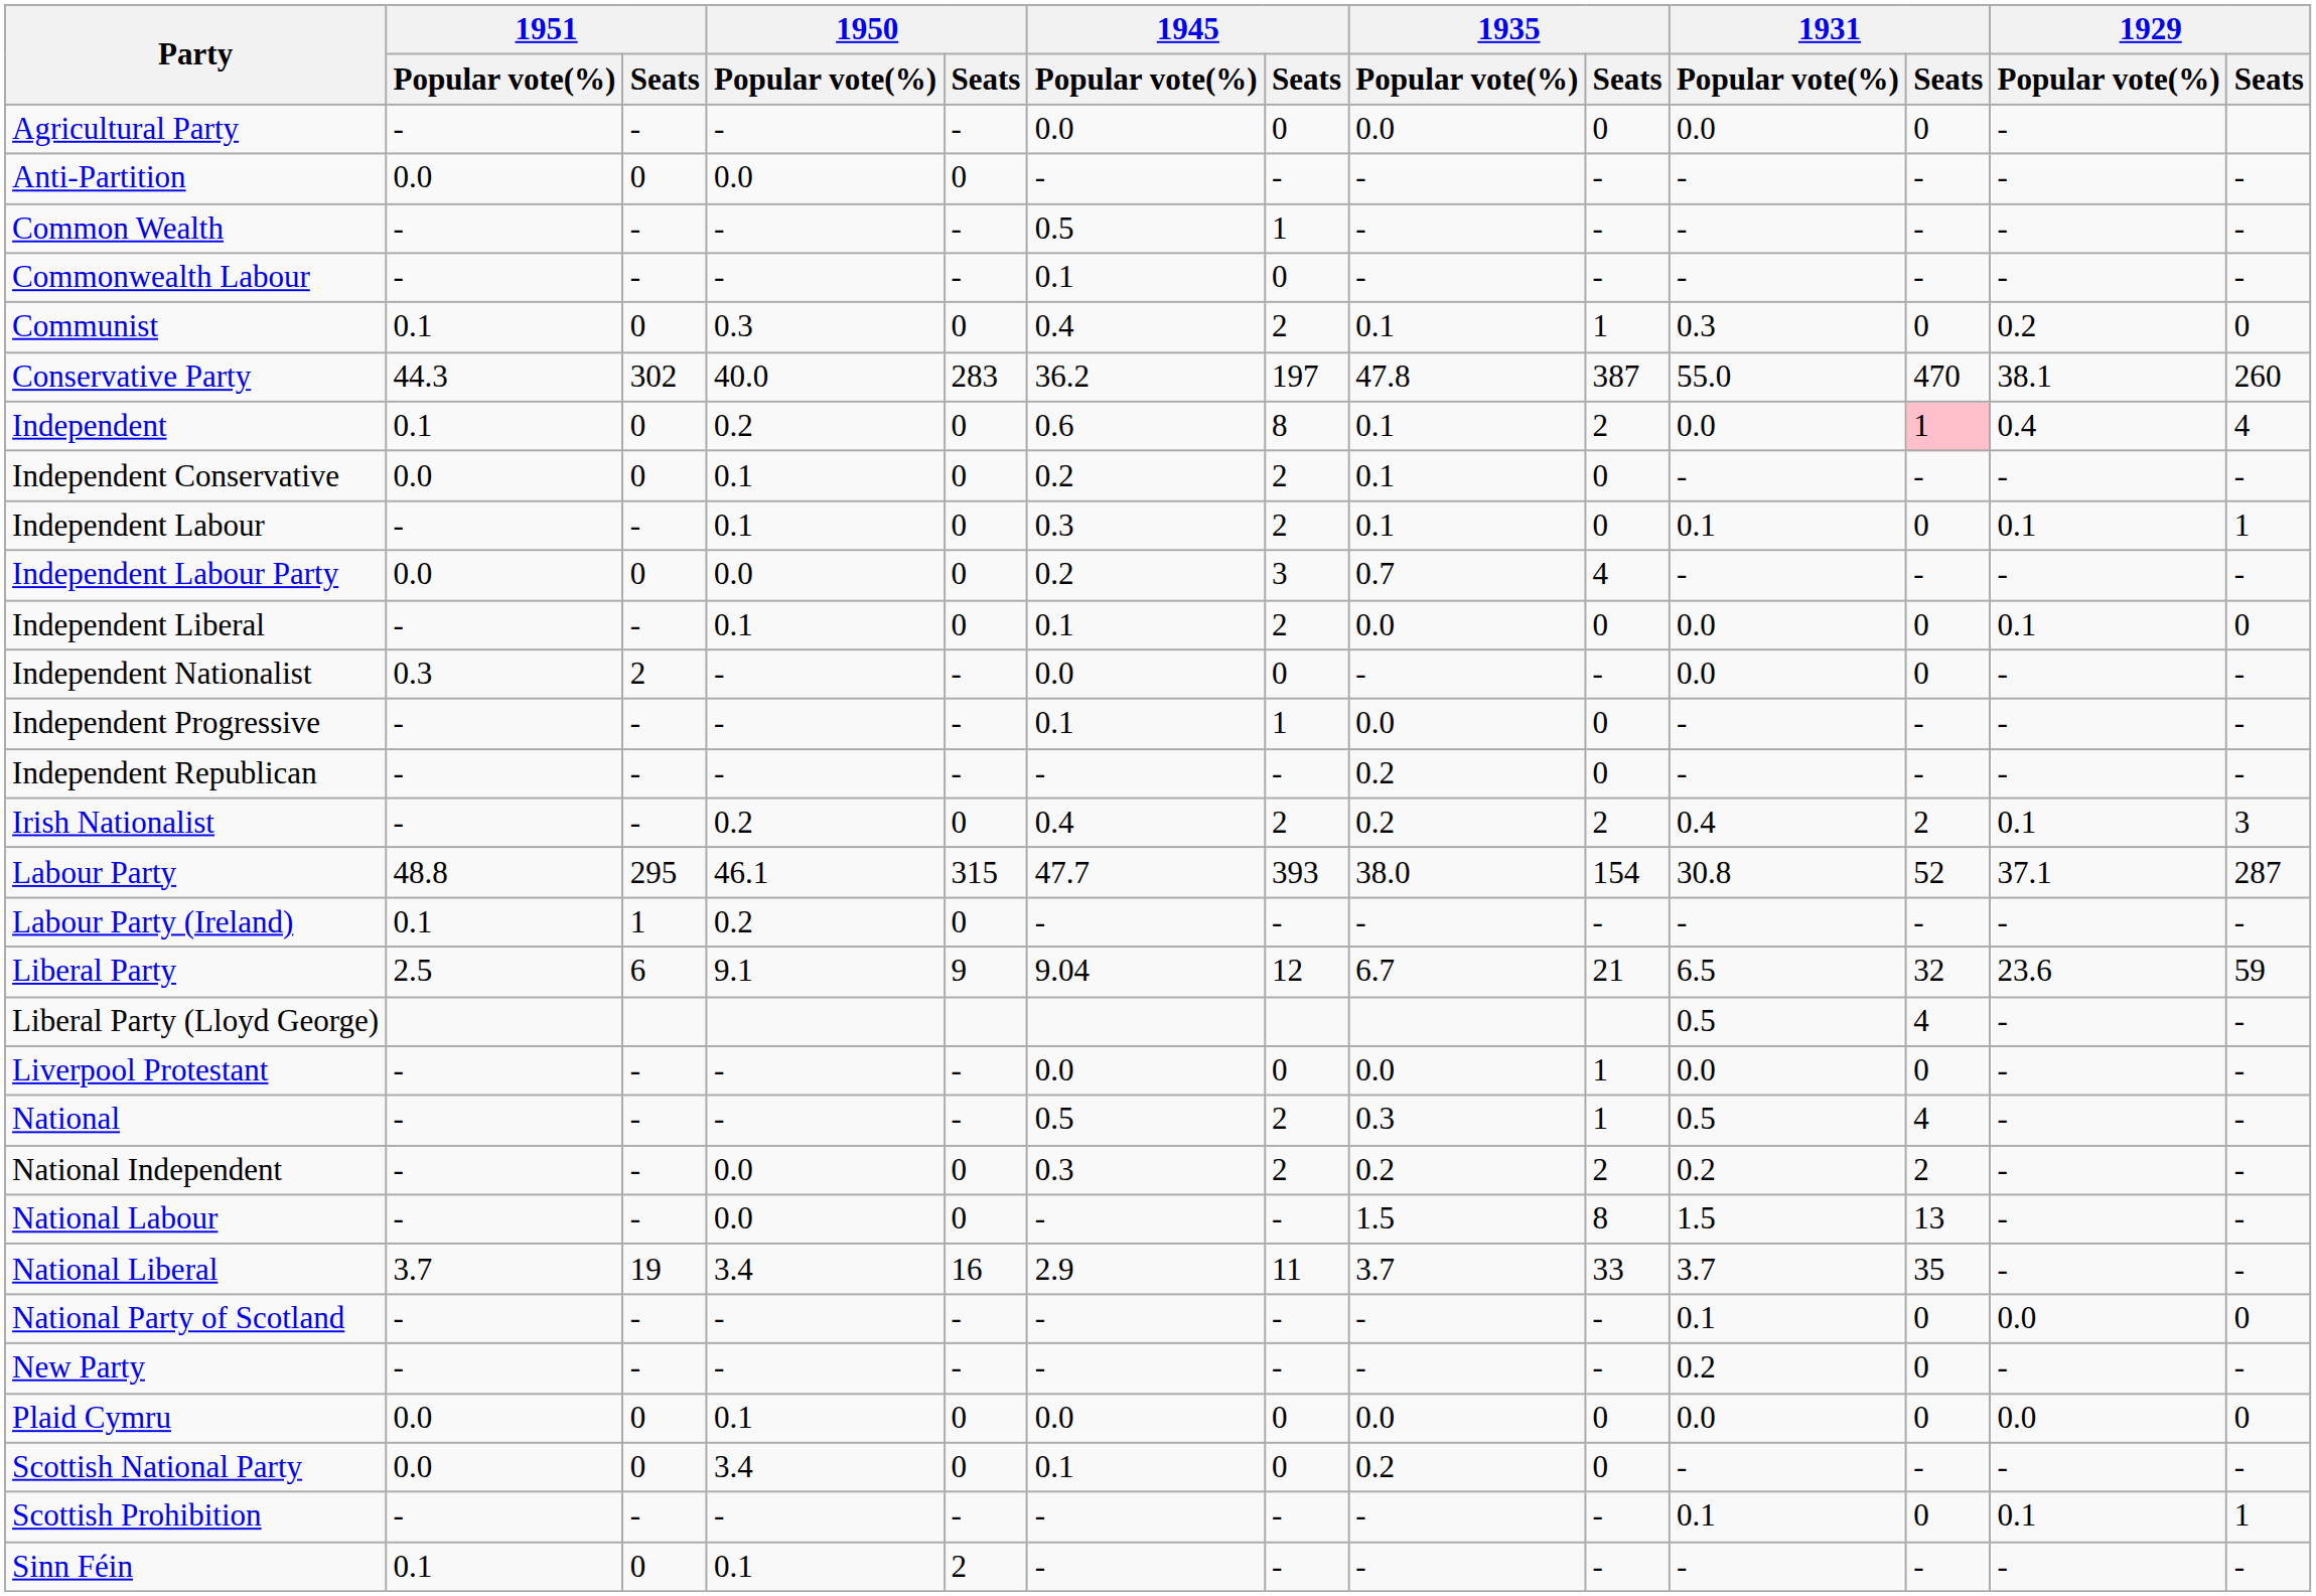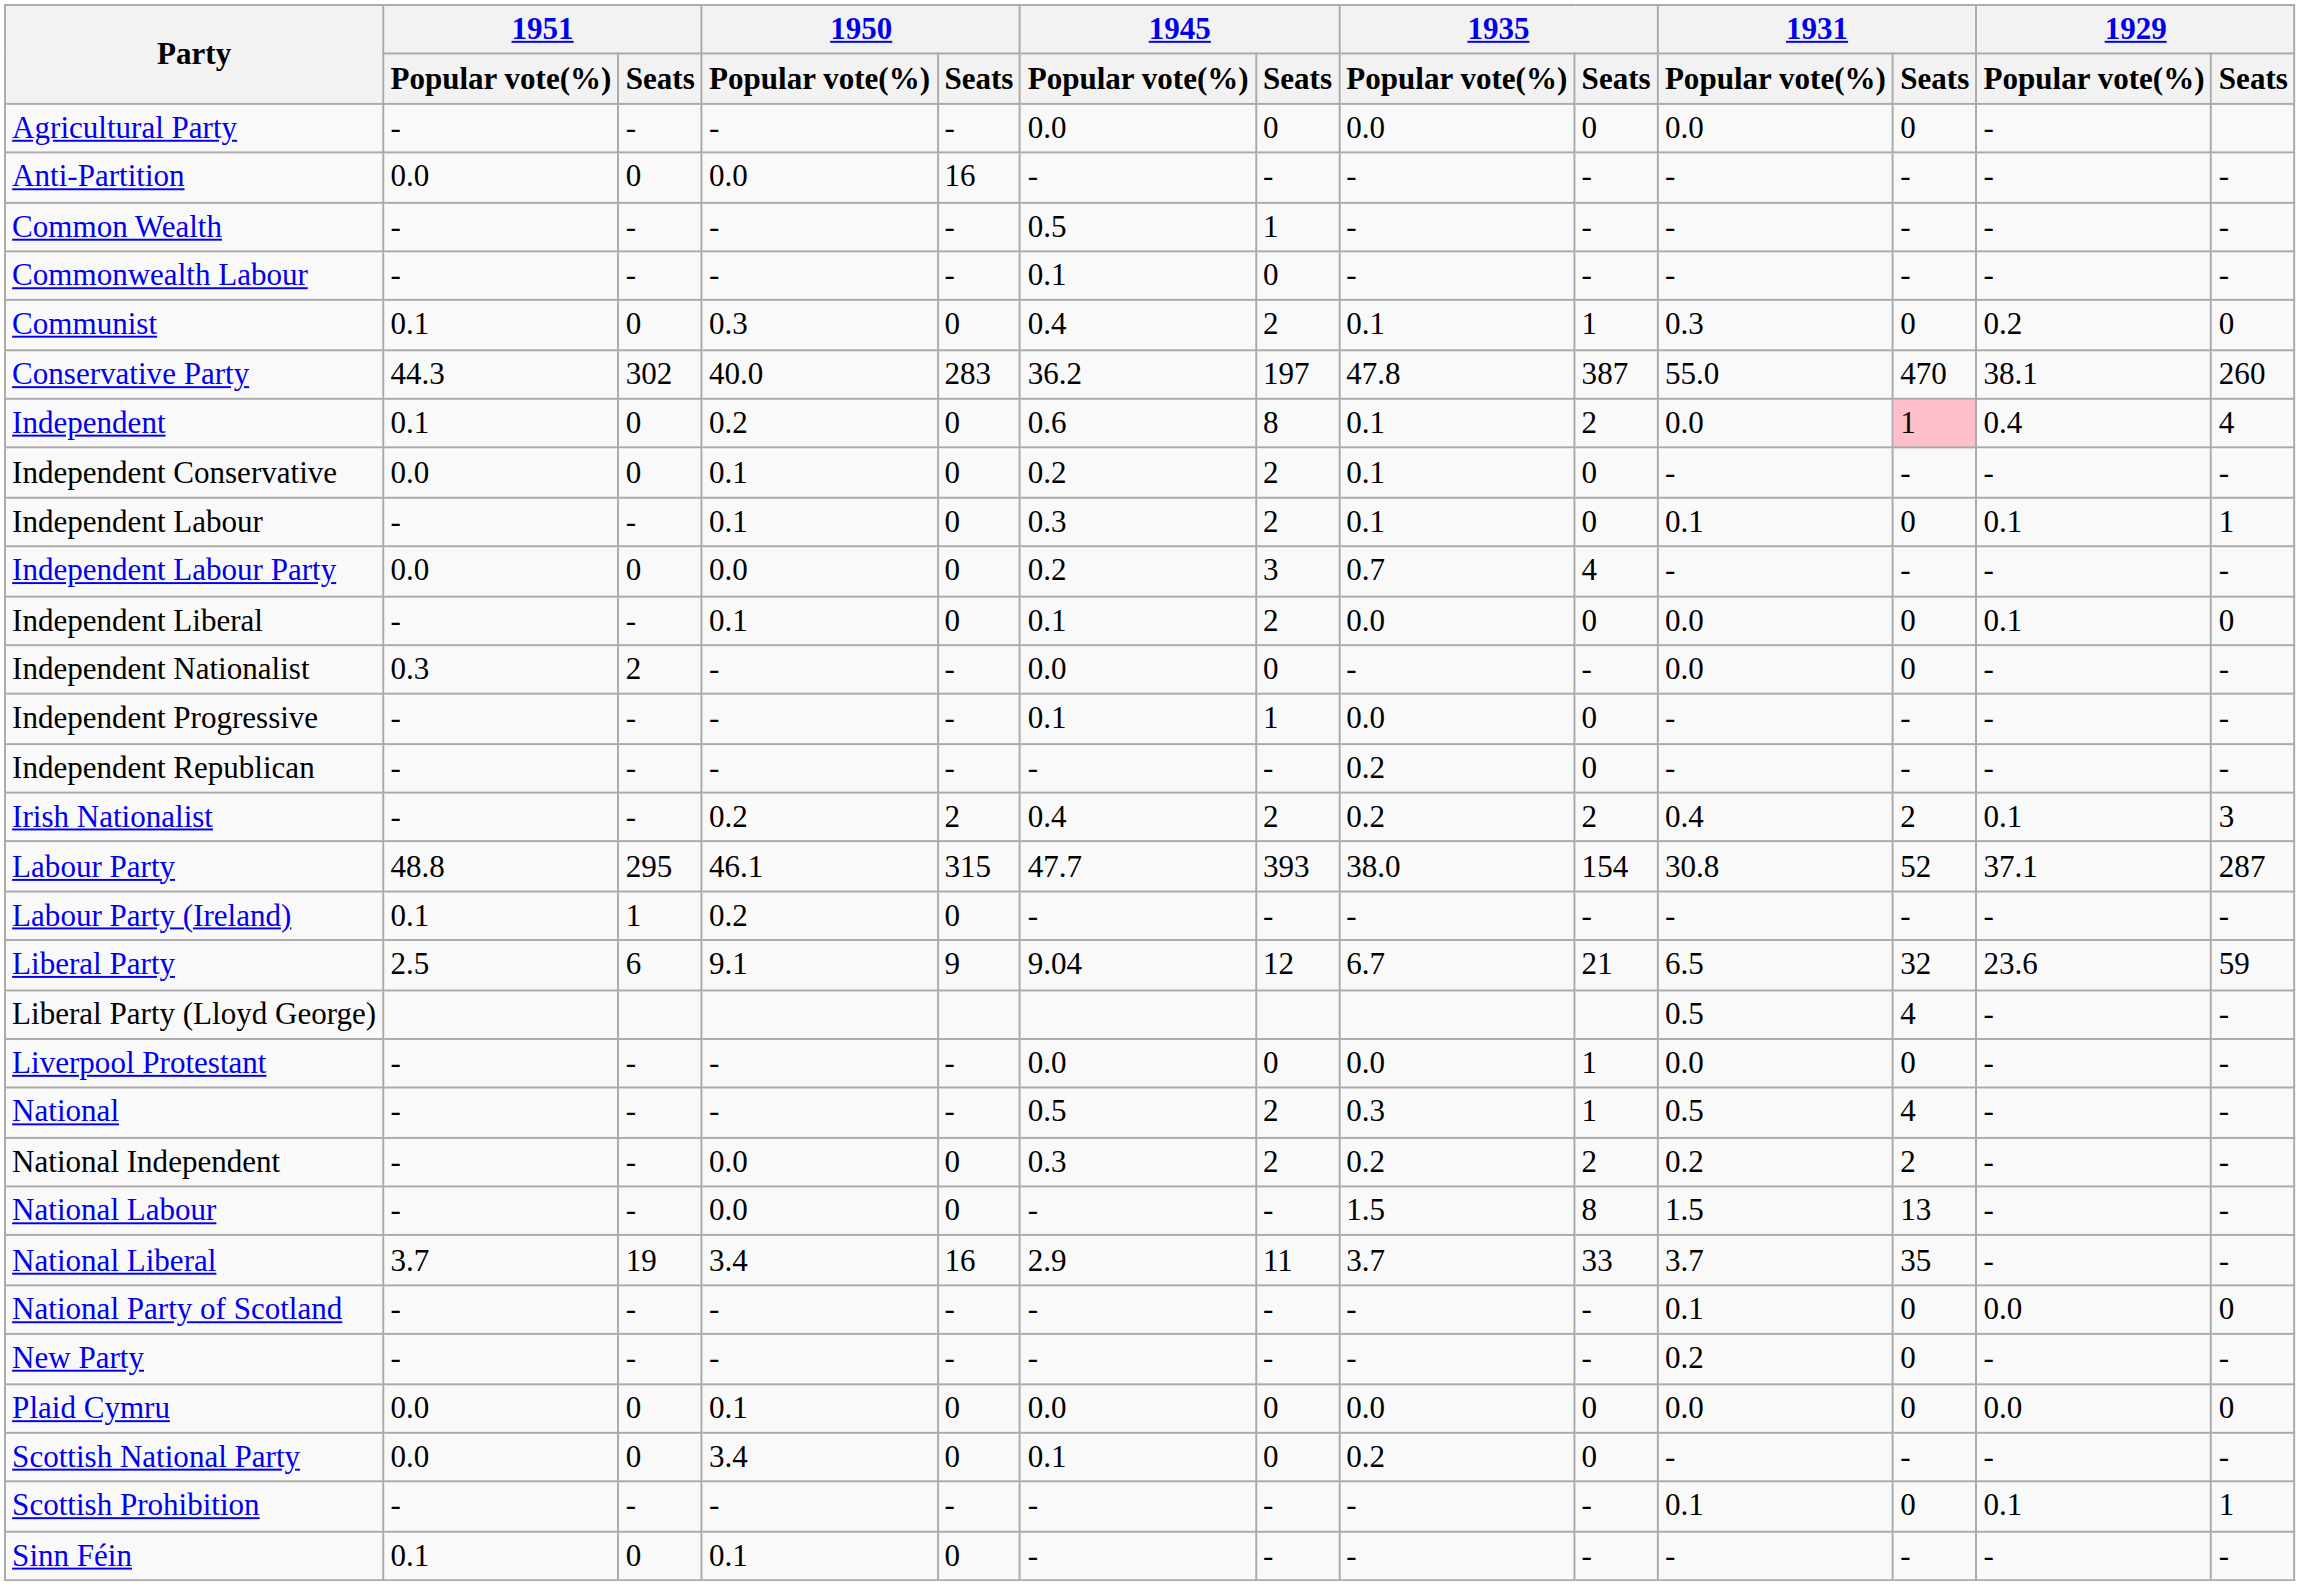Anti-Partition | 1950 / Seats: 0 -> 16
Irish Nationalist | 1950 / Seats: 0 -> 2
Sinn Féin | 1950 / Seats: 2 -> 0
